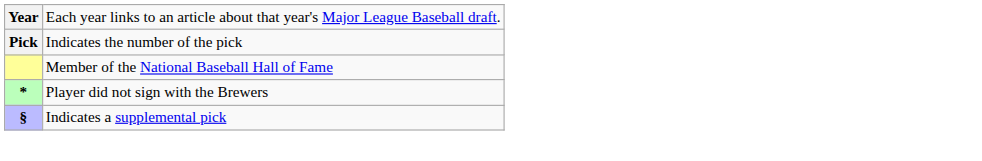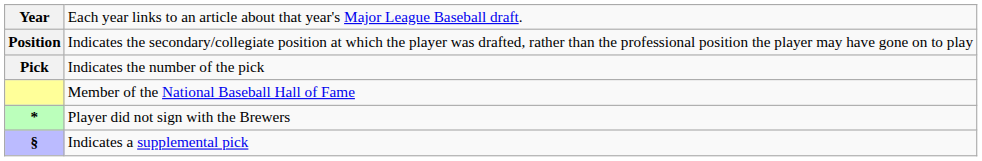+ row: Position | Indicates the secondary/collegiate position at which the player was drafted, rather than the professional position the player may have gone on to play
